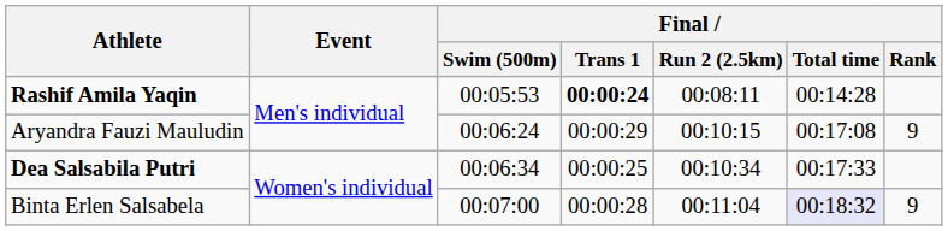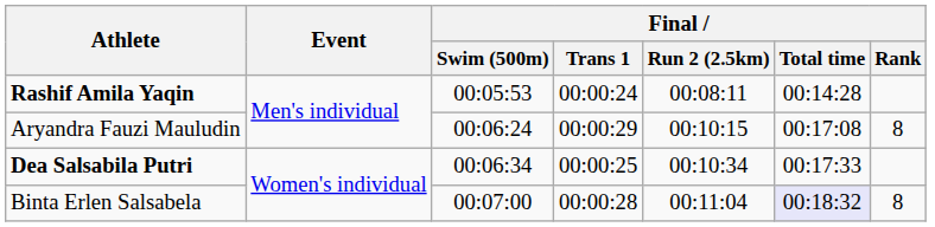Rashif Amila Yaqin | Final / Trans 1: bold -> normal
Aryandra Fauzi Mauludin | Final / Rank: 9 -> 8
Binta Erlen Salsabela | Final / Rank: 9 -> 8
